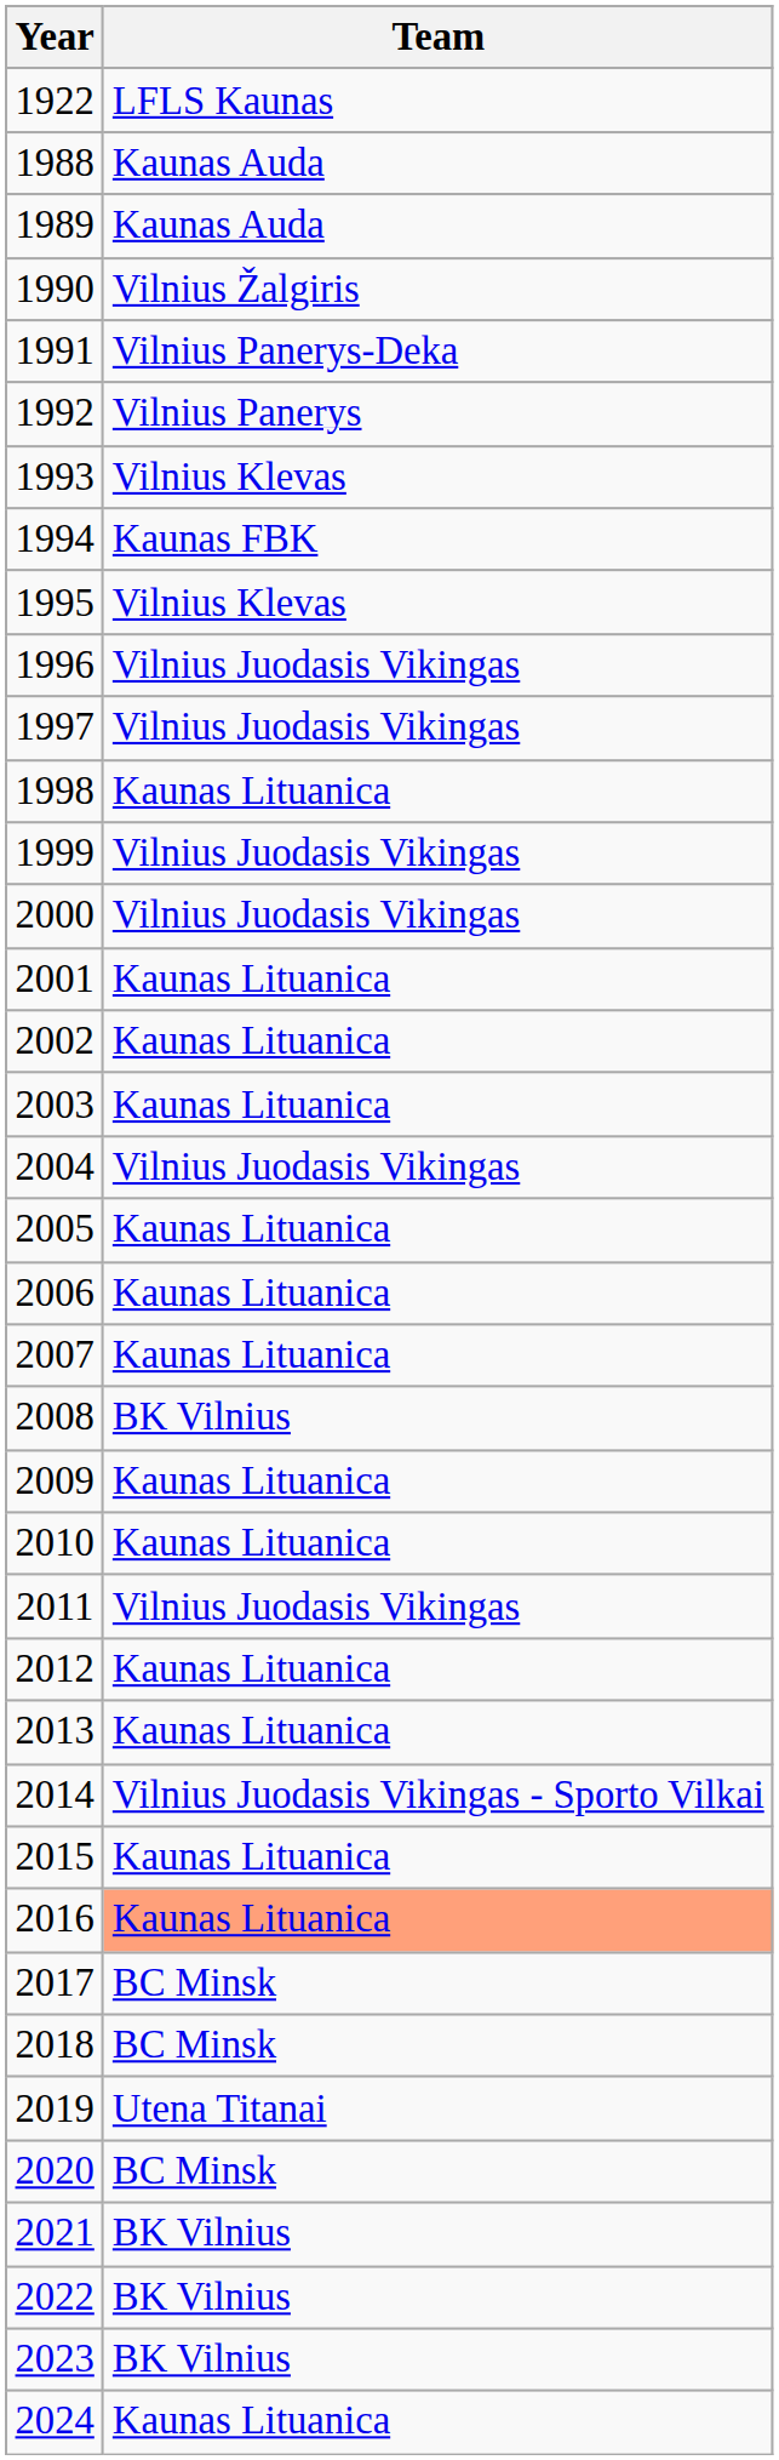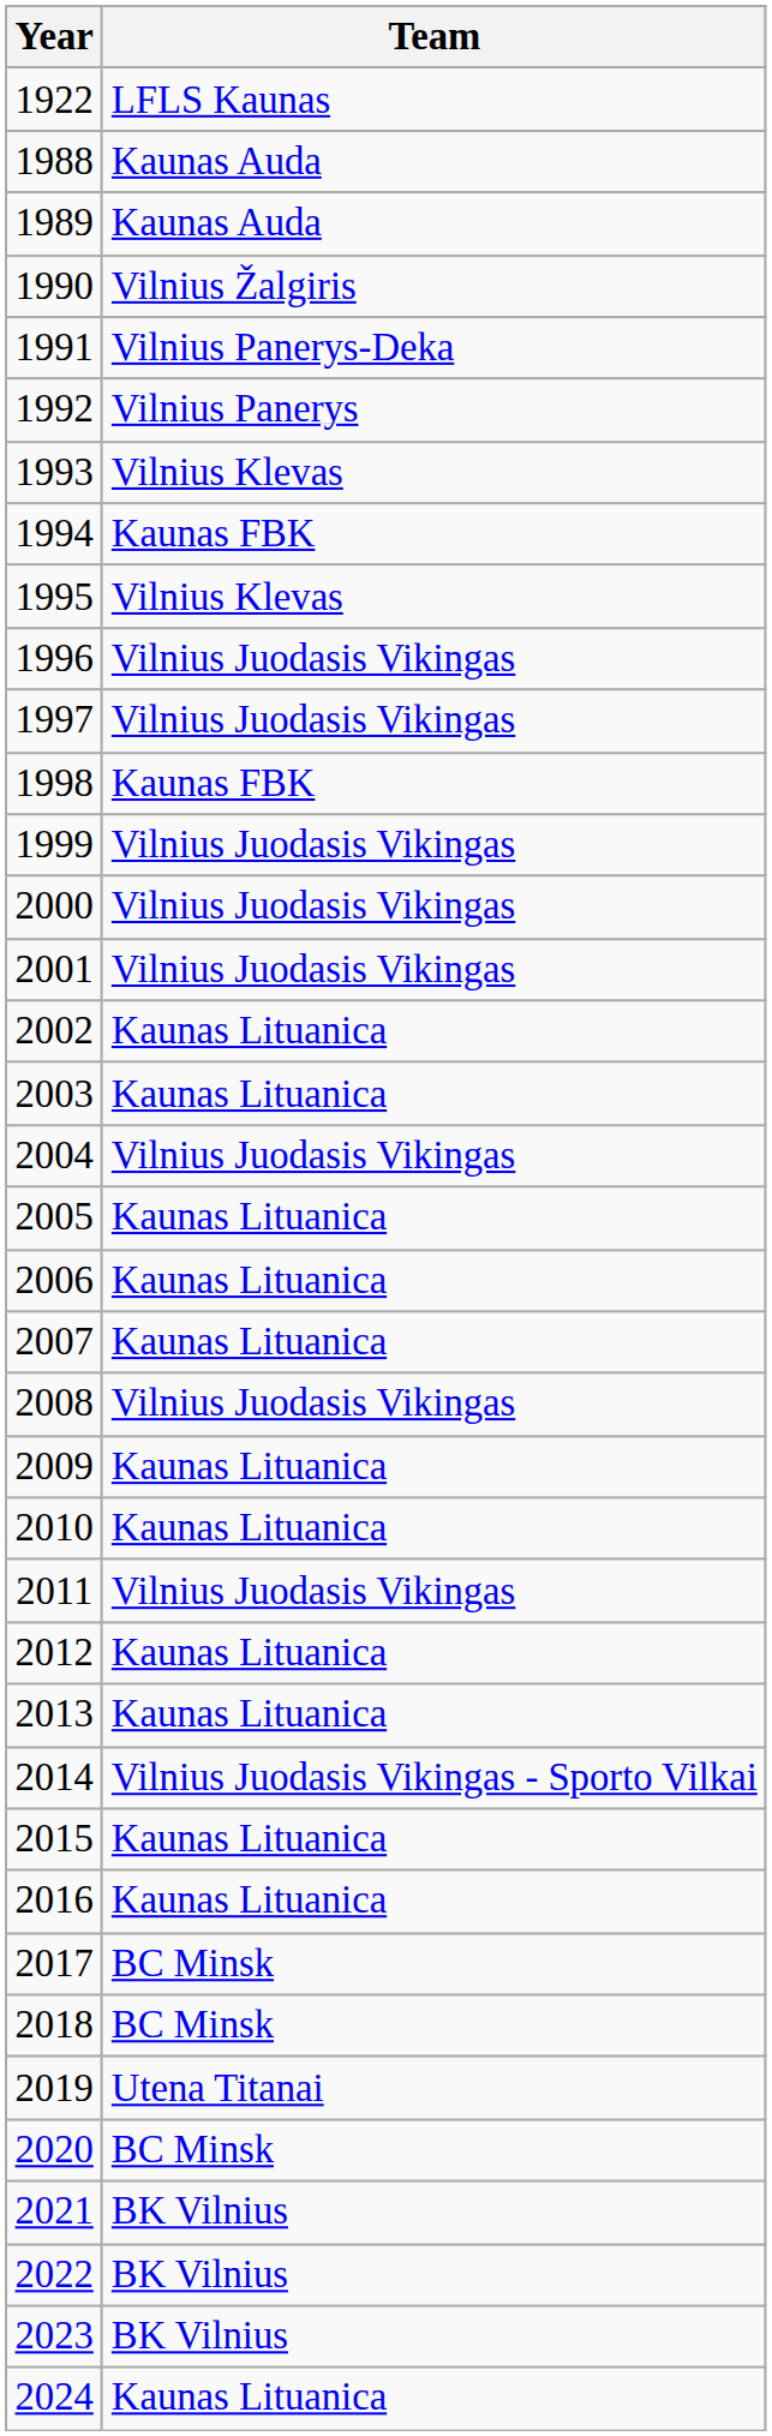1998 | Team: Kaunas Lituanica -> Kaunas FBK
2001 | Team: Kaunas Lituanica -> Vilnius Juodasis Vikingas
2008 | Team: BK Vilnius -> Vilnius Juodasis Vikingas
2016 | Team: lightsalmon background -> no background
